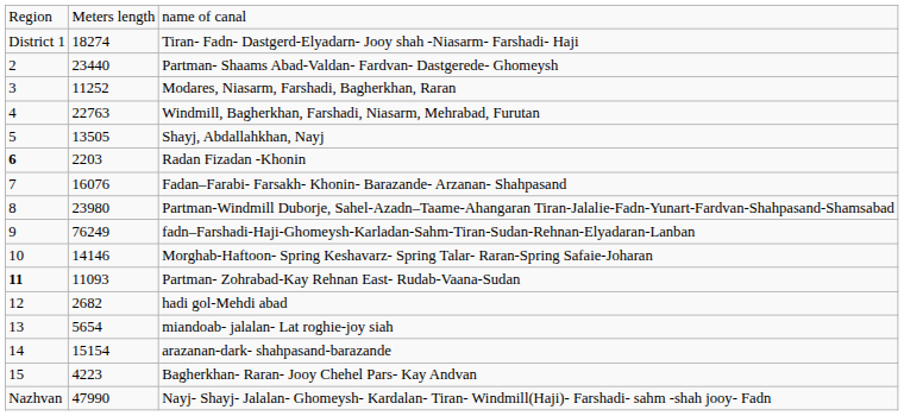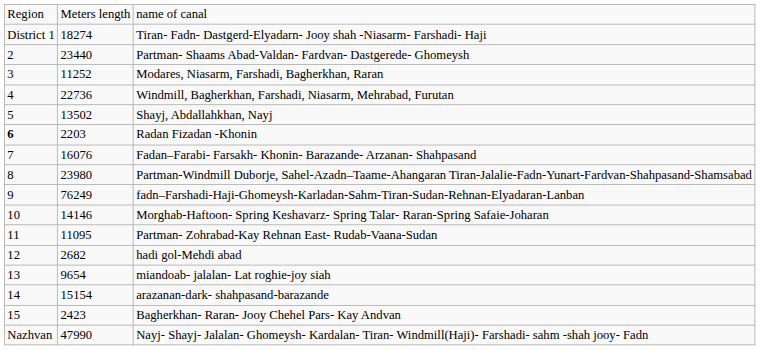Windmill, Bagherkhan, Farshadi, Niasarm, Mehrabad, Furutan | column 2: 22763 -> 22736
Shayj, Abdallahkhan, Nayj | column 2: 13505 -> 13502
Partman- Zohrabad-Kay Rehnan East- Rudab-Vaana-Sudan | column 1: bold -> normal
Partman- Zohrabad-Kay Rehnan East- Rudab-Vaana-Sudan | column 2: 11093 -> 11095
miandoab- jalalan- Lat roghie-joy siah | column 2: 5654 -> 9654
Bagherkhan- Raran- Jooy Chehel Pars- Kay Andvan | column 2: 4223 -> 2423
